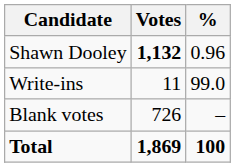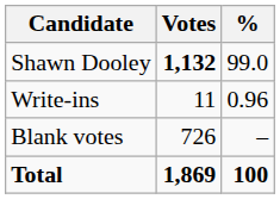Shawn Dooley | %: 0.96 -> 99.0
Write-ins | %: 99.0 -> 0.96
